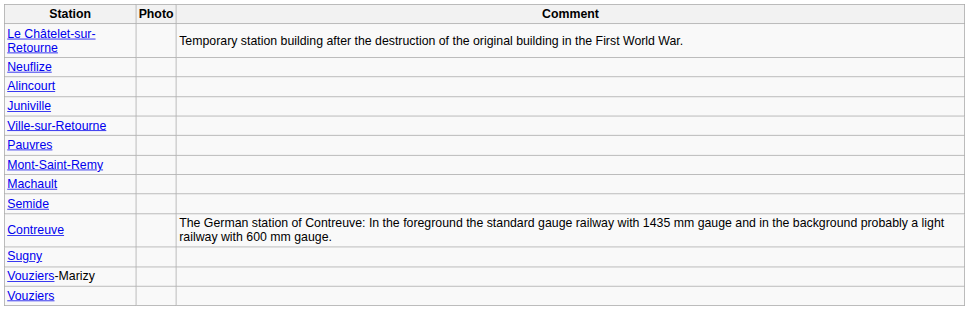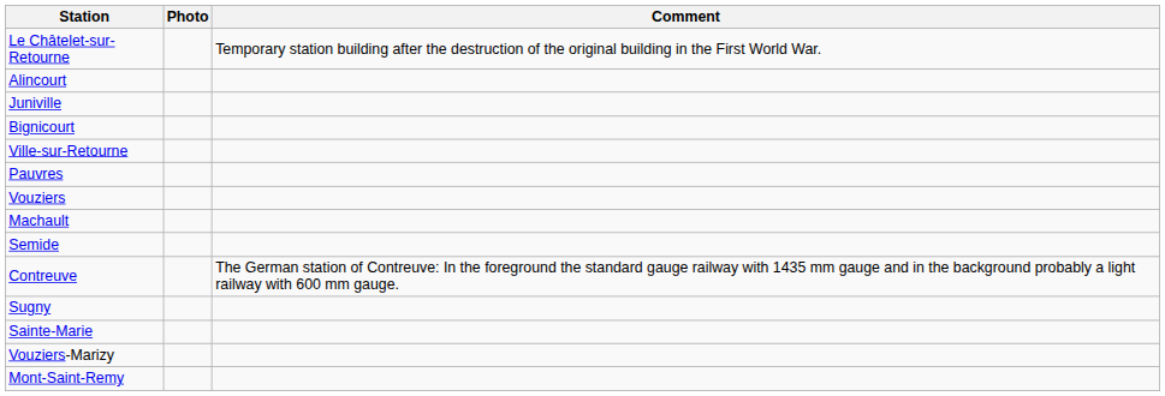- row: Neuflize
+ row: Bignicourt
rows swapped: Mont-Saint-Remy <-> Vouziers
+ row: Sainte-Marie
